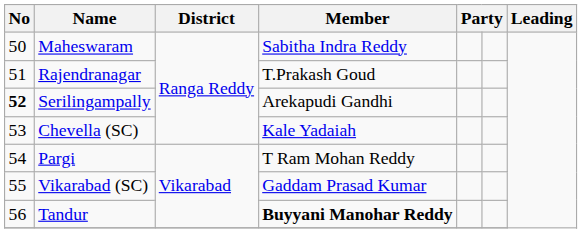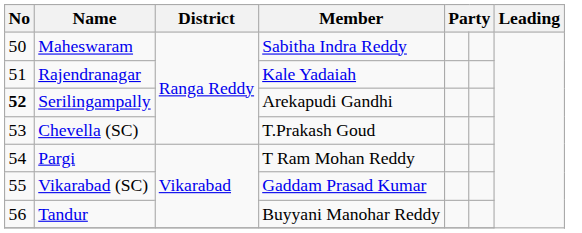Rajendranagar | Member: T.Prakash Goud -> Kale Yadaiah
Chevella (SC) | Member: Kale Yadaiah -> T.Prakash Goud
Tandur | Member: bold -> normal
